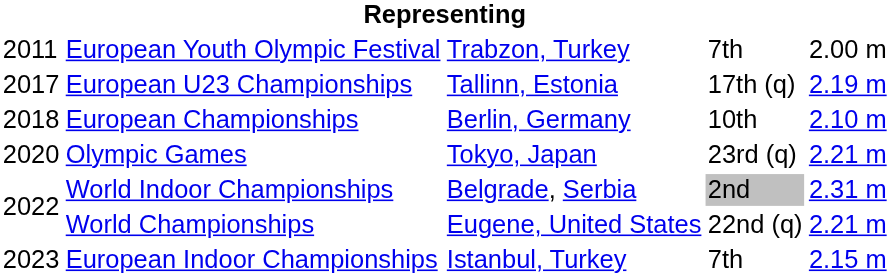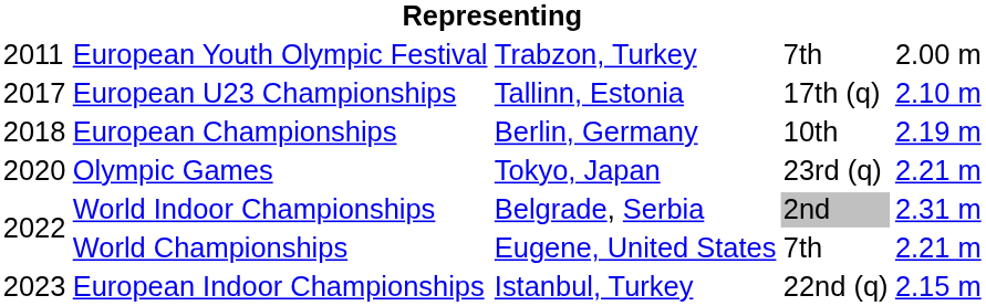European U23 Championships | column 5: 2.19 m -> 2.10 m
European Championships | column 5: 2.10 m -> 2.19 m
World Championships | column 4: 22nd (q) -> 7th
European Indoor Championships | column 4: 7th -> 22nd (q)
